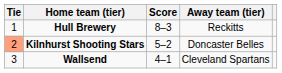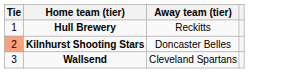- column: Score | 8–3 | 5–2 | 4–1
